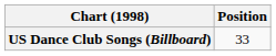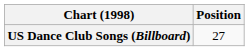US Dance Club Songs (Billboard) | Position: 33 -> 27
